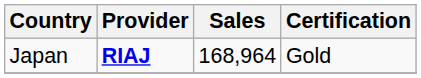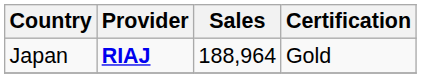Japan | Sales: 168,964 -> 188,964
